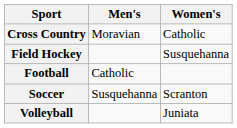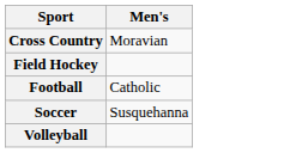- column: Women's | Catholic | Susquehanna | Scranton | Juniata
